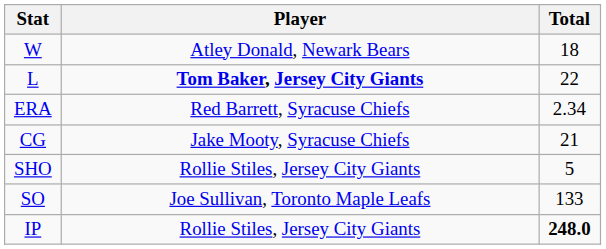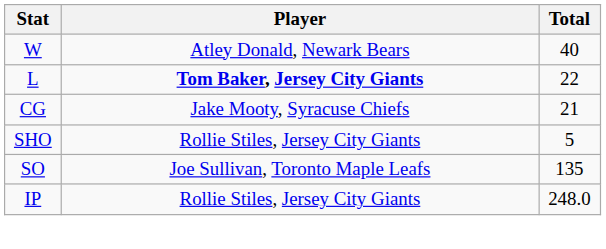W | Total: 18 -> 40
- row: ERA | Red Barrett, Syracuse Chiefs | 2.34
SO | Total: 133 -> 135
IP | Total: bold -> normal
